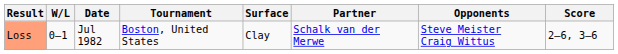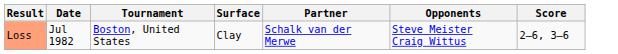- column: W/L | 0–1
